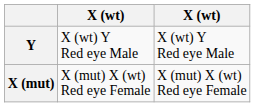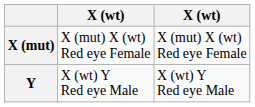rows swapped: X (mut) <-> Y
